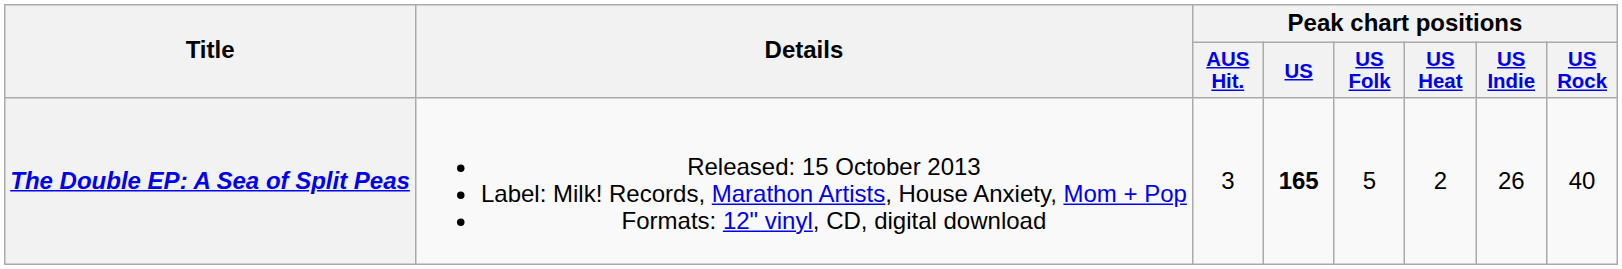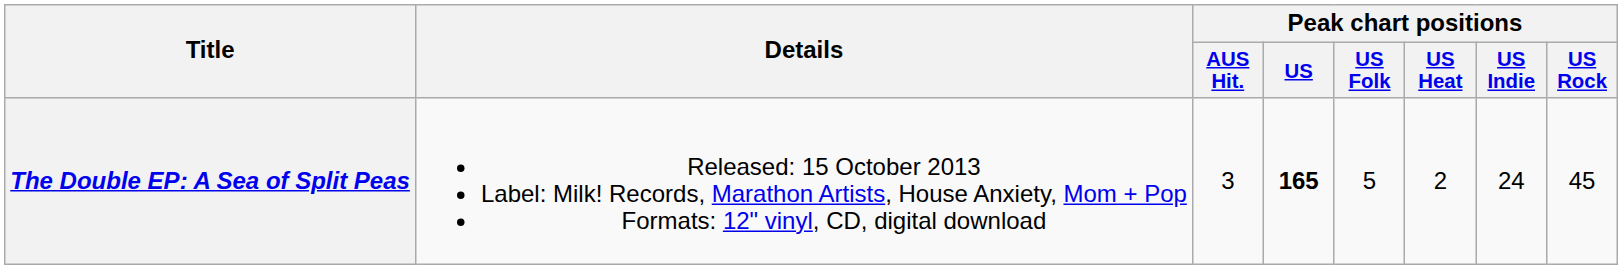The Double EP: A Sea of Split Peas | Peak chart positions / US Indie: 26 -> 24
The Double EP: A Sea of Split Peas | Peak chart positions / US Rock: 40 -> 45
